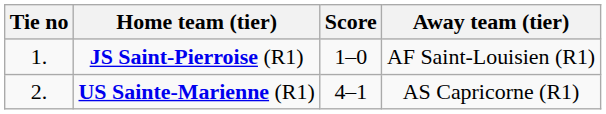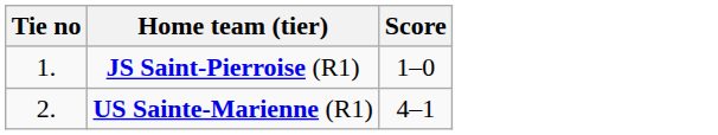- column: Away team (tier) | AF Saint-Louisien (R1) | AS Capricorne (R1)
